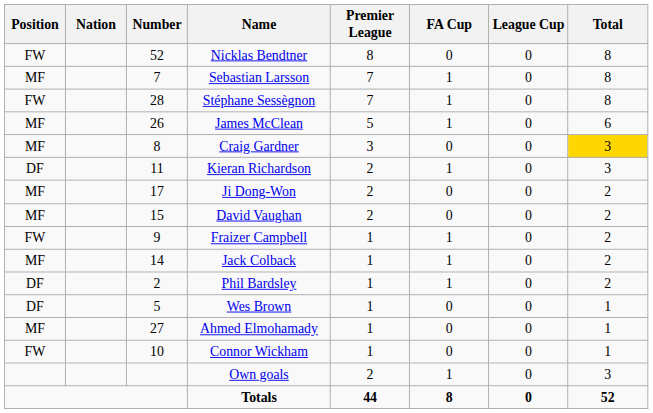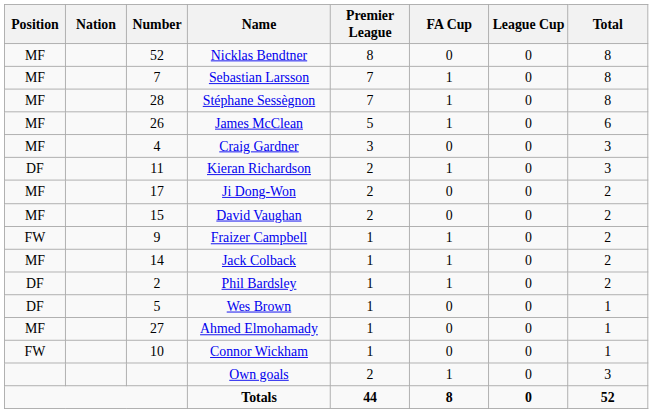Nicklas Bendtner | Position: FW -> MF
Stéphane Sessègnon | Position: FW -> MF
Craig Gardner | Number: 8 -> 4
Craig Gardner | Total: gold background -> no background
